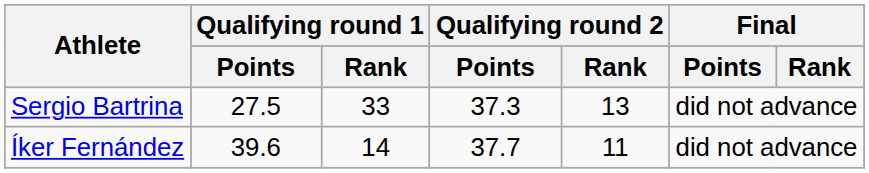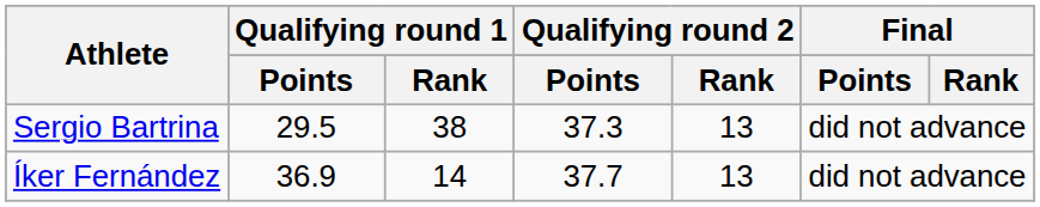Sergio Bartrina | Qualifying round 1 / Points: 27.5 -> 29.5
Sergio Bartrina | Qualifying round 1 / Rank: 33 -> 38
Íker Fernández | Qualifying round 1 / Points: 39.6 -> 36.9
Íker Fernández | Qualifying round 2 / Rank: 11 -> 13
